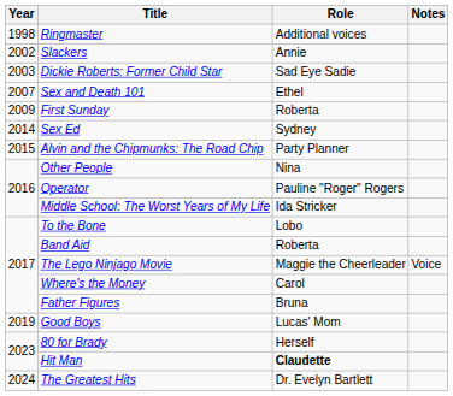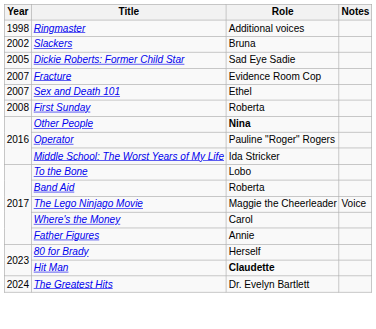Slackers | Role: Annie -> Bruna
Dickie Roberts: Former Child Star | Year: 2003 -> 2005
+ row: 2007 | Fracture | Evidence Room Cop
First Sunday | Year: 2009 -> 2008
- row: 2014 | Sex Ed | Sydney
- row: 2015 | Alvin and the Chipmunks: The Road Chip | Party Planner
Other People | Role: normal -> bold
Father Figures | Role: Bruna -> Annie
- row: 2019 | Good Boys | Lucas' Mom
